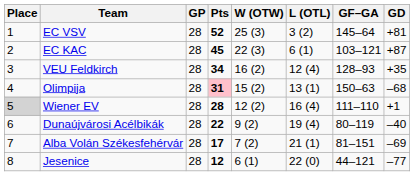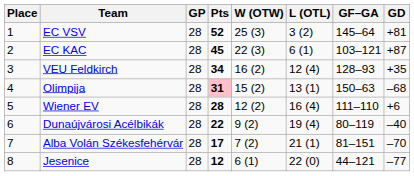Wiener EV | Place: lightgrey background -> no background
Wiener EV | GD: +1 -> +6
Alba Volán Székesfehérvár | GD: –69 -> –70
